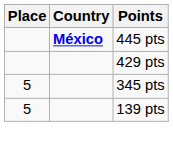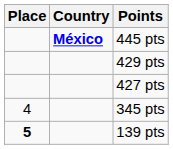+ row: 427 pts
345 pts | Place: 5 -> 4
139 pts | Place: normal -> bold
